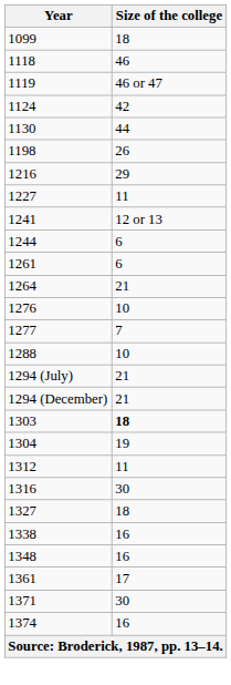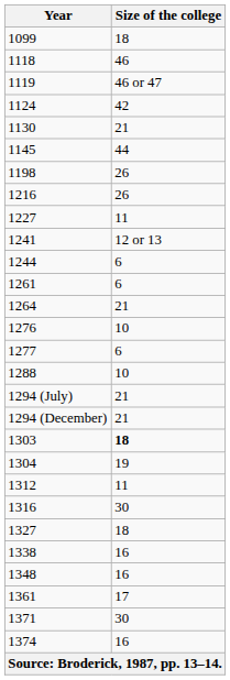1130 | Size of the college: 44 -> 21
+ row: 1145 | 44
1216 | Size of the college: 29 -> 26
1277 | Size of the college: 7 -> 6
